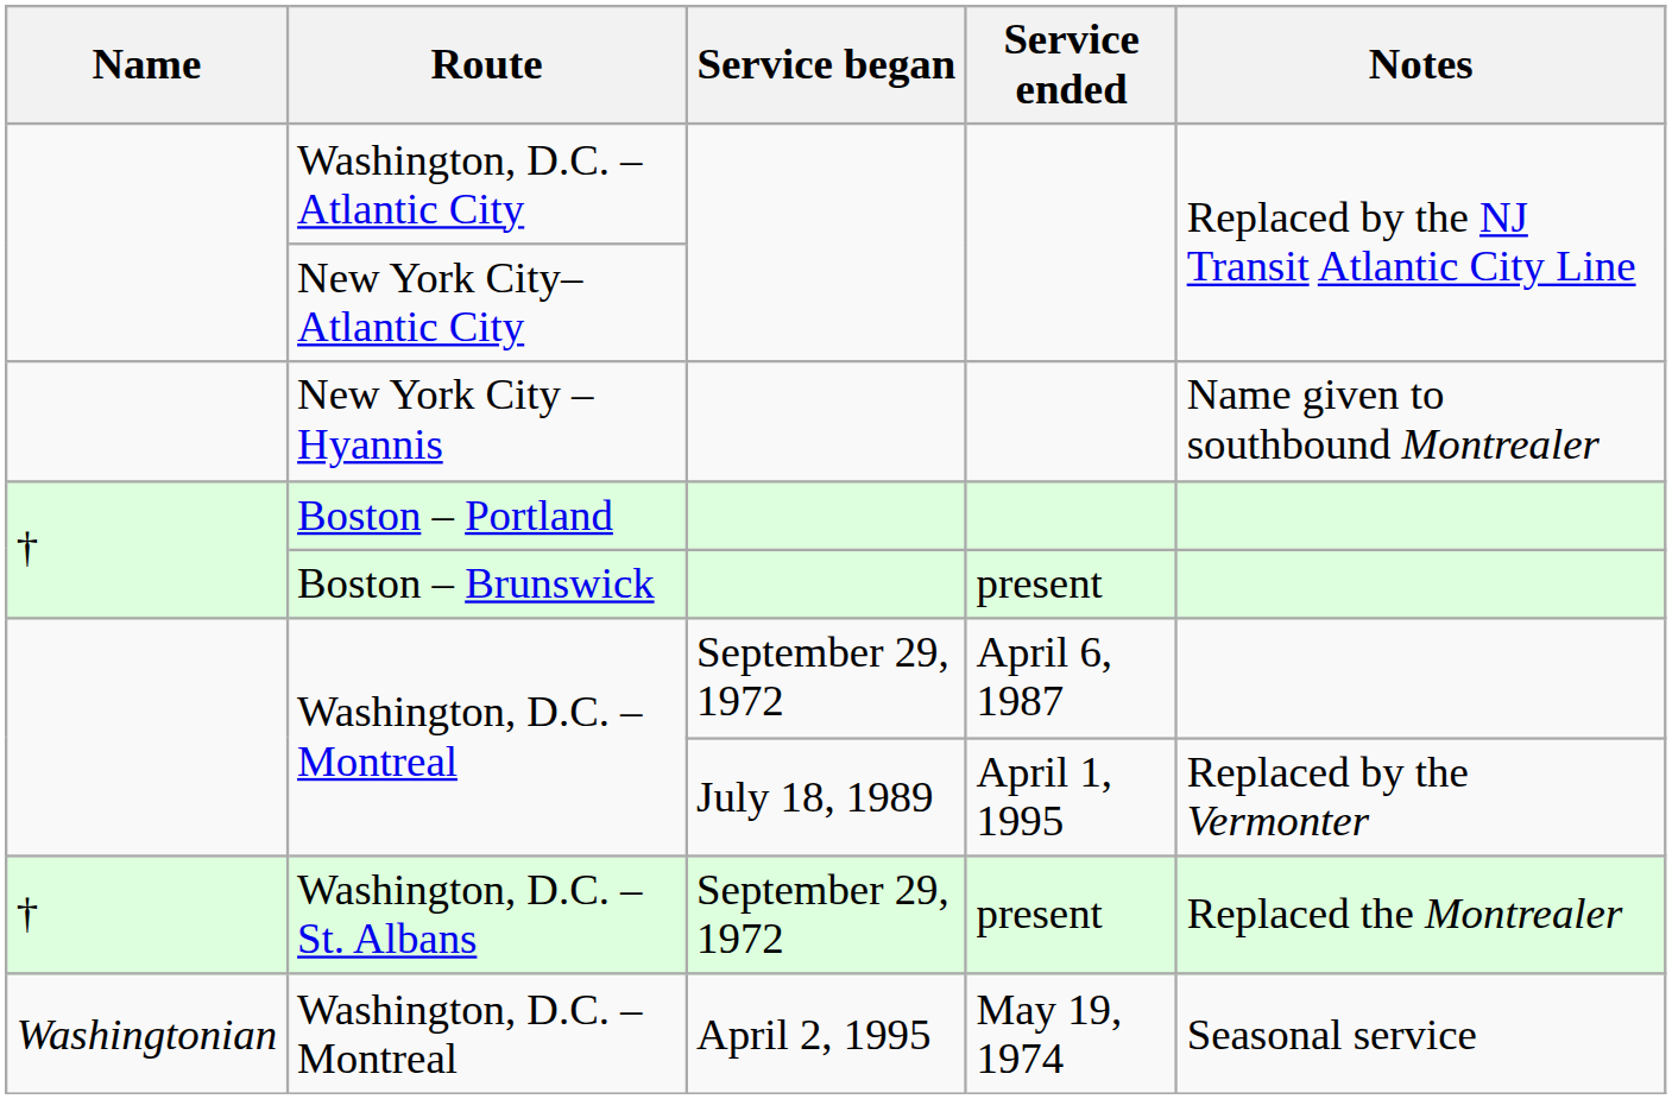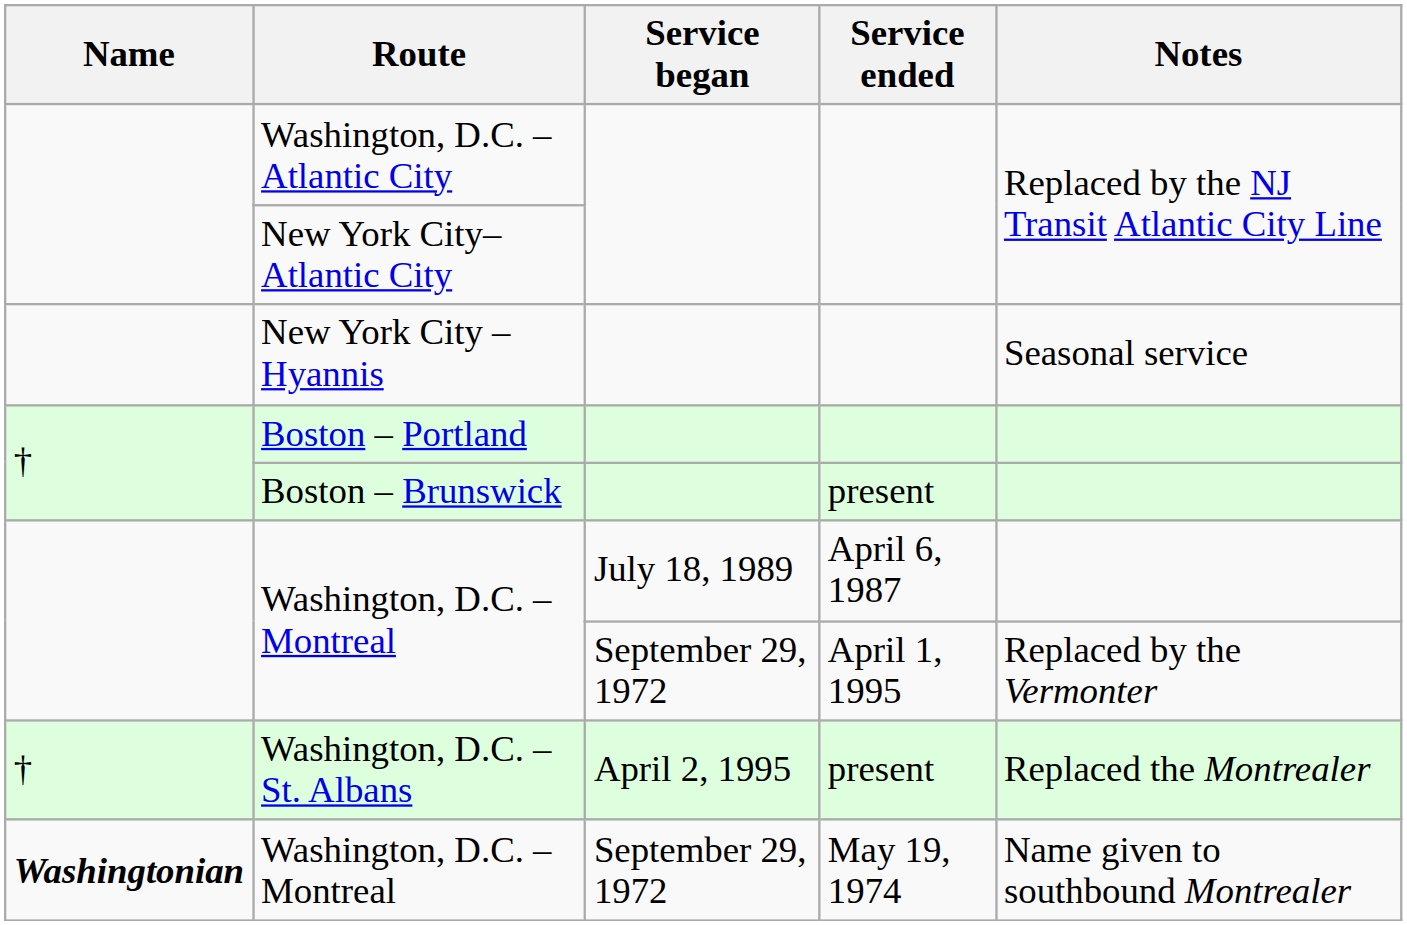New York City – Hyannis | Notes: Name given to southbound Montrealer -> Seasonal service
Washington, D.C. – Montreal / April 6, 1987 | Service began: September 29, 1972 -> July 18, 1989
Washington, D.C. – Montreal / April 1, 1995 | Service began: July 18, 1989 -> September 29, 1972
Washington, D.C. – St. Albans | Service began: September 29, 1972 -> April 2, 1995
Washington, D.C. – Montreal / May 19, 1974 | Name: normal -> bold
Washington, D.C. – Montreal / May 19, 1974 | Service began: April 2, 1995 -> September 29, 1972
Washington, D.C. – Montreal / May 19, 1974 | Notes: Seasonal service -> Name given to southbound Montrealer
